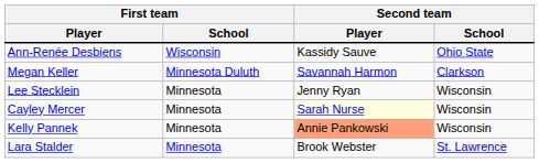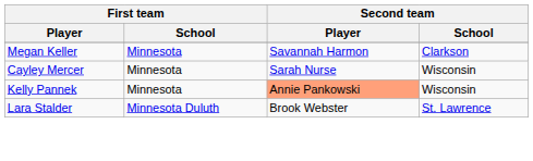- row: Ann-Renée Desbiens | Wisconsin | Kassidy Sauve | Ohio State
Megan Keller | First team / School: Minnesota Duluth -> Minnesota
- row: Lee Stecklein | Minnesota | Jenny Ryan | Wisconsin
Cayley Mercer | Second team / Player: lightyellow background -> no background
Lara Stalder | First team / School: Minnesota -> Minnesota Duluth
